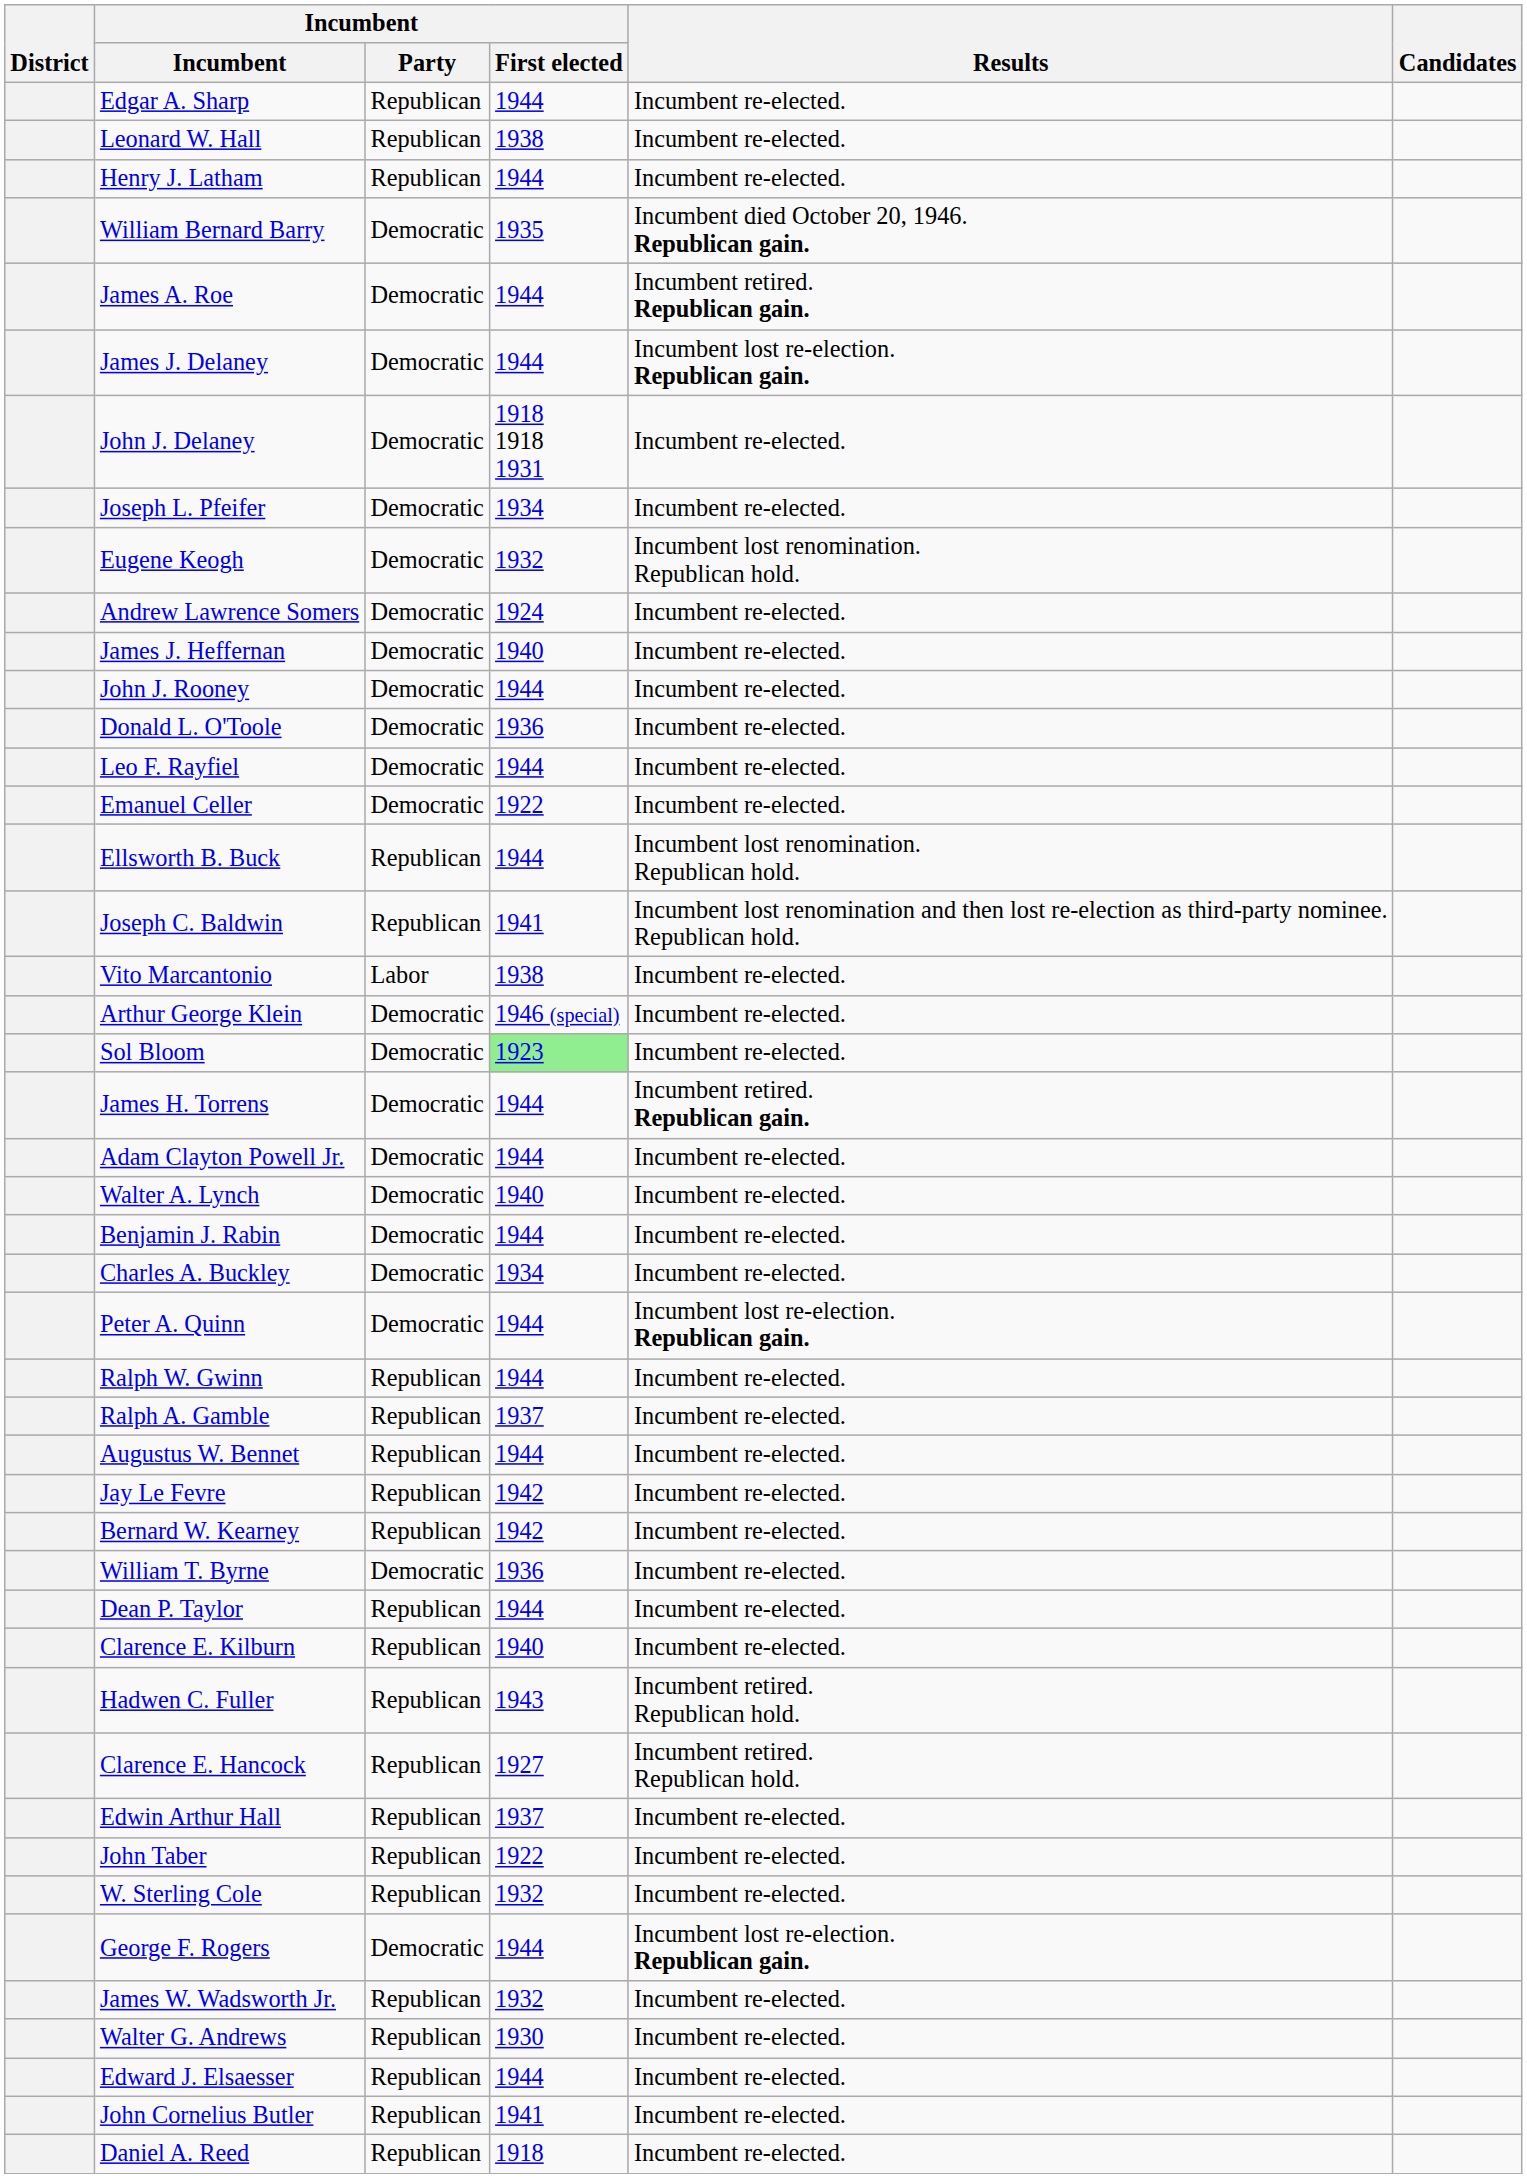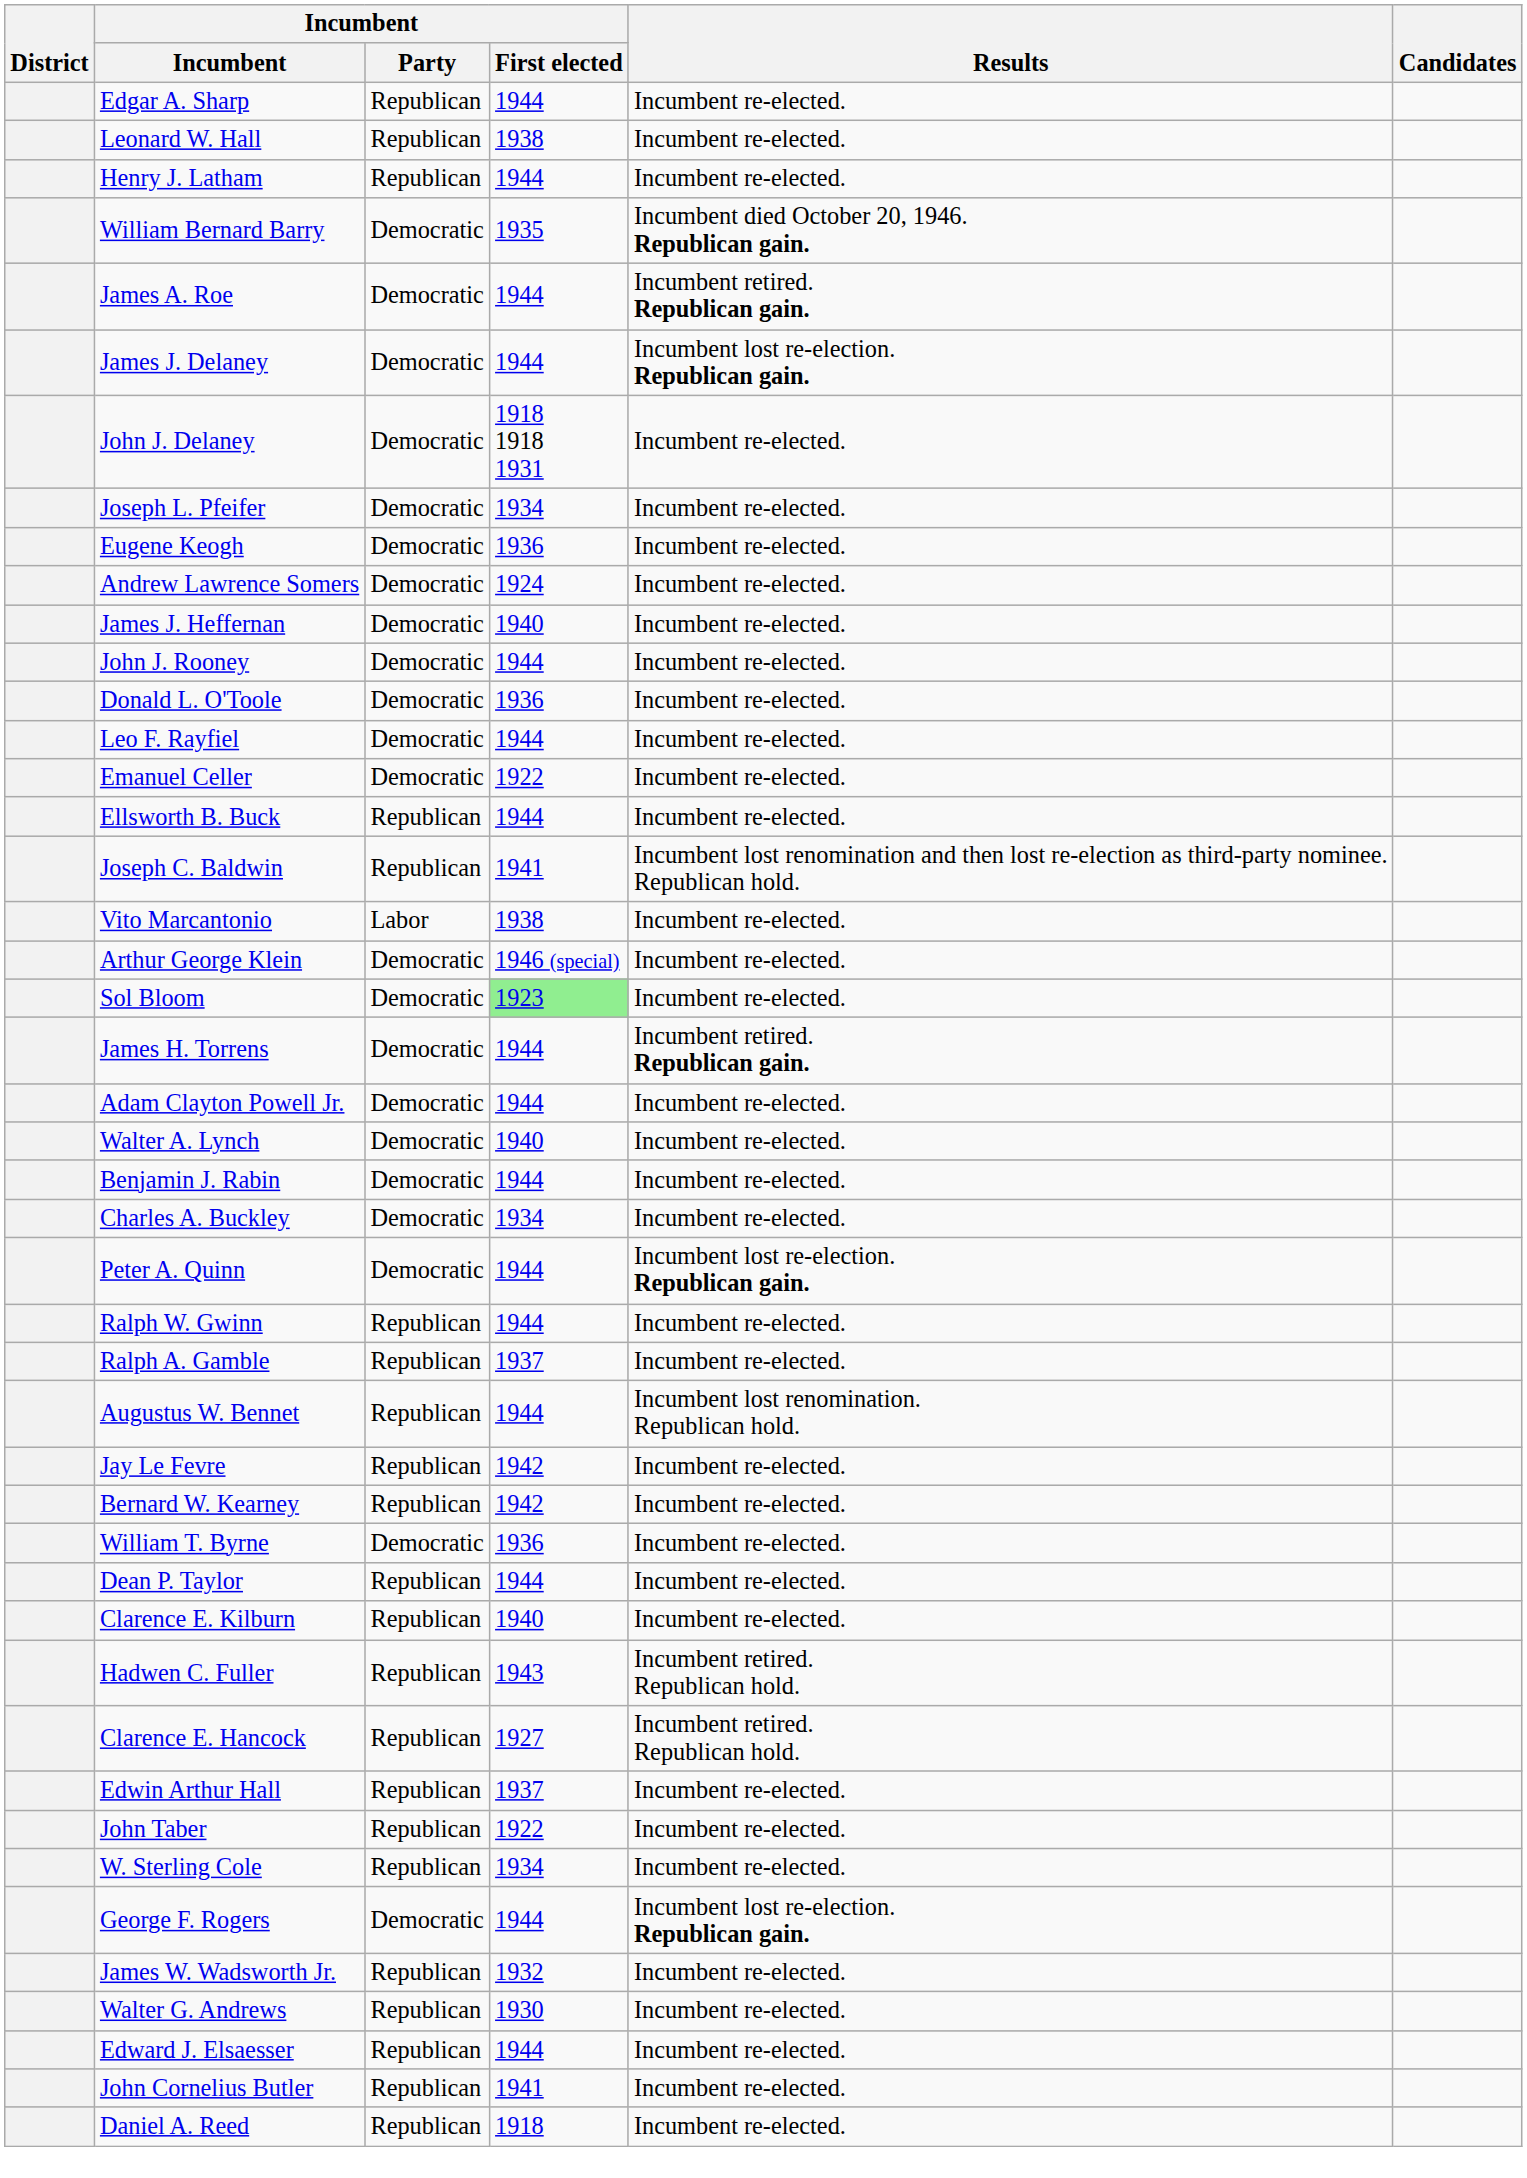Eugene Keogh | Incumbent / First elected: 1932 -> 1936
Eugene Keogh | Results: Incumbent lost renomination. Republican hold. -> Incumbent re-elected.
Ellsworth B. Buck | Results: Incumbent lost renomination. Republican hold. -> Incumbent re-elected.
Augustus W. Bennet | Results: Incumbent re-elected. -> Incumbent lost renomination. Republican hold.
W. Sterling Cole | Incumbent / First elected: 1932 -> 1934
